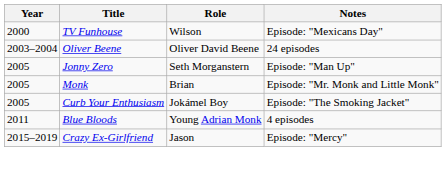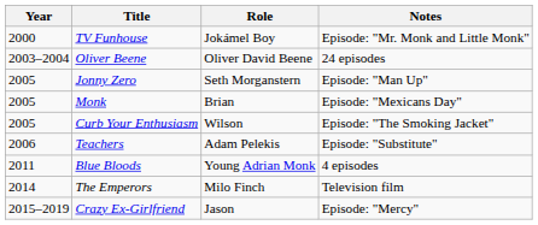TV Funhouse | Role: Wilson -> Jokámel Boy
TV Funhouse | Notes: Episode: "Mexicans Day" -> Episode: "Mr. Monk and Little Monk"
Monk | Notes: Episode: "Mr. Monk and Little Monk" -> Episode: "Mexicans Day"
Curb Your Enthusiasm | Role: Jokámel Boy -> Wilson
+ row: 2006 | Teachers | Adam Pelekis | Episode: "Substitute"
+ row: 2014 | The Emperors | Milo Finch | Television film
